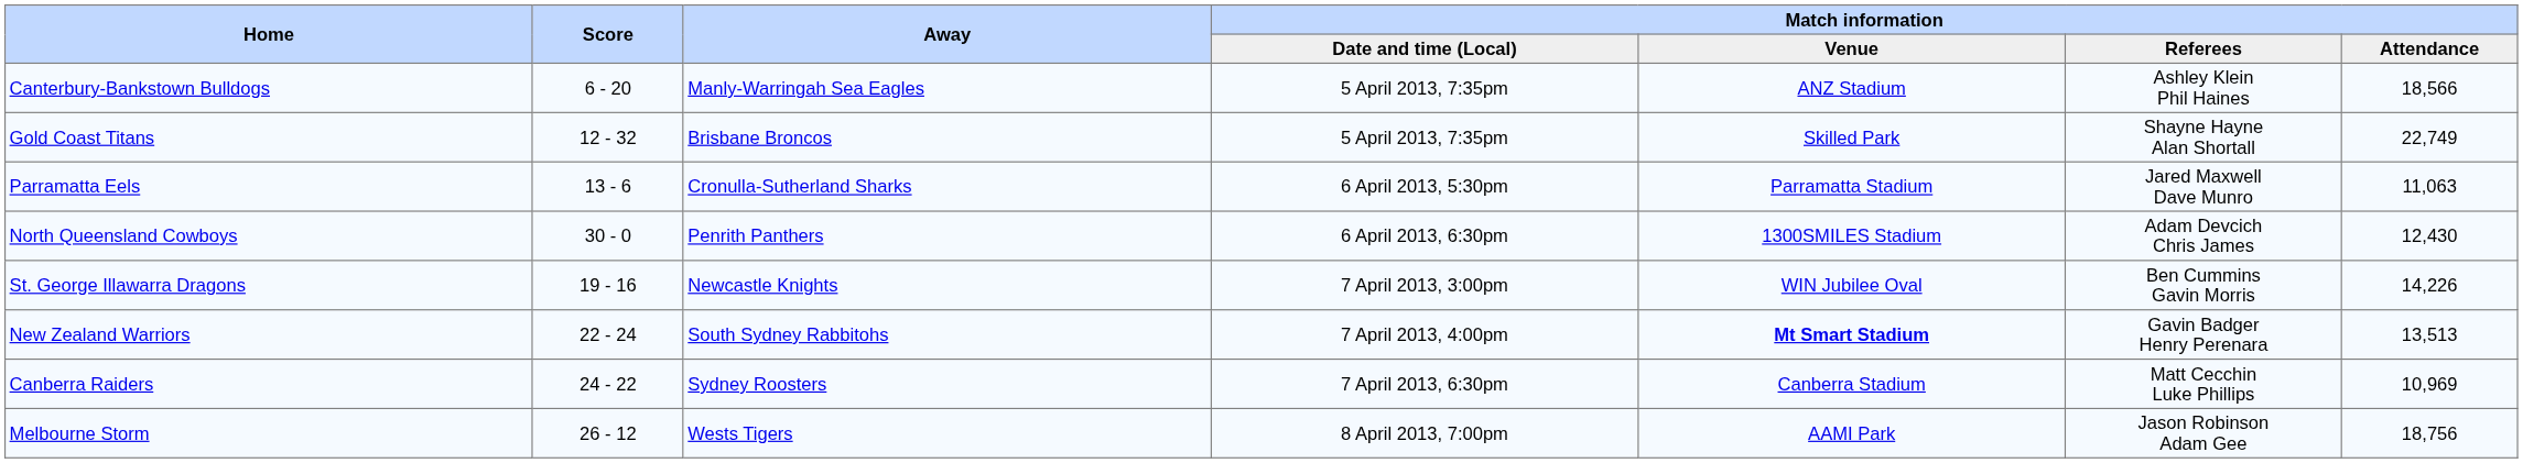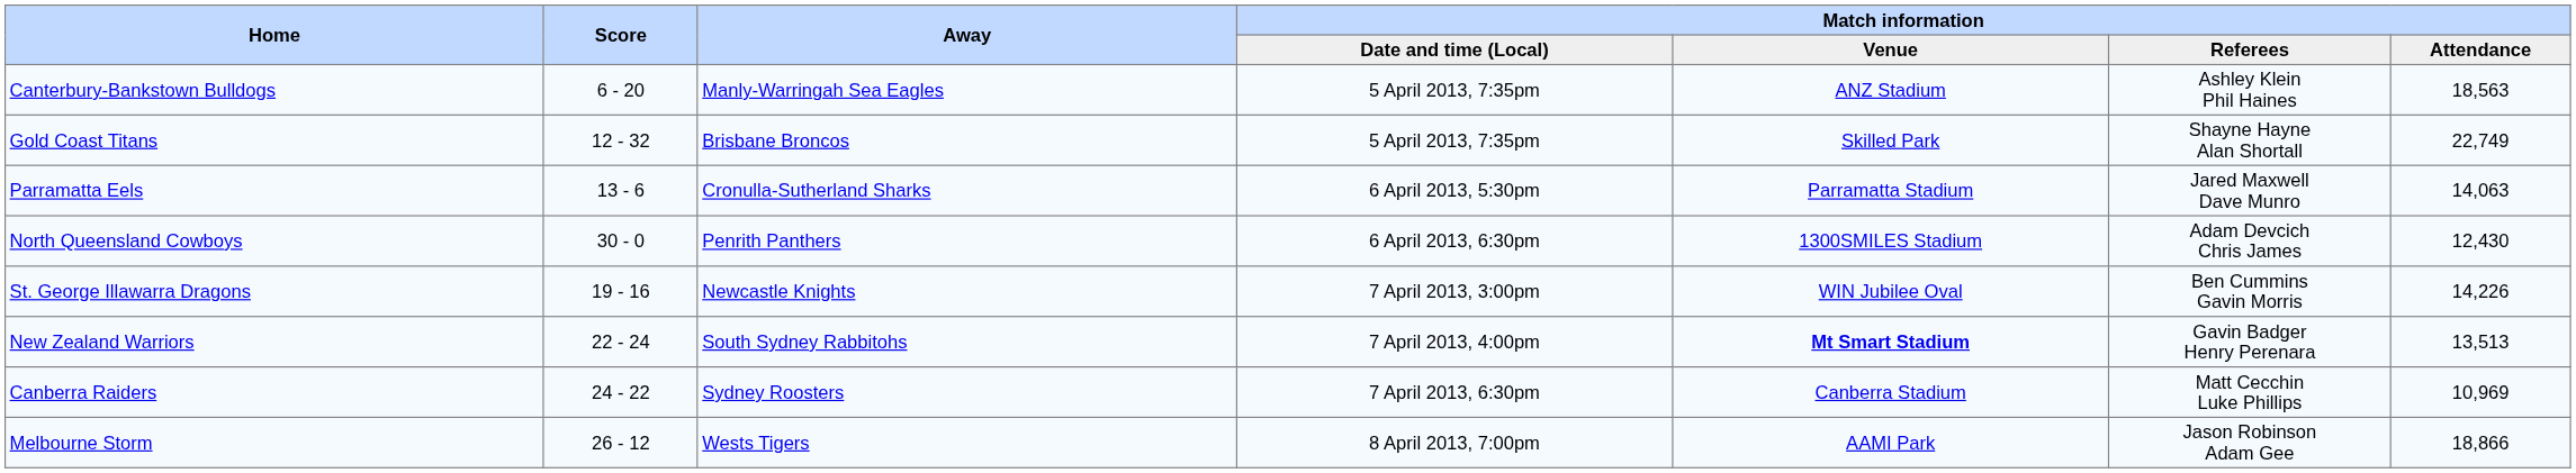Canterbury-Bankstown Bulldogs | Match information / Attendance: 18,566 -> 18,563
Parramatta Eels | Match information / Attendance: 11,063 -> 14,063
Melbourne Storm | Match information / Attendance: 18,756 -> 18,866
